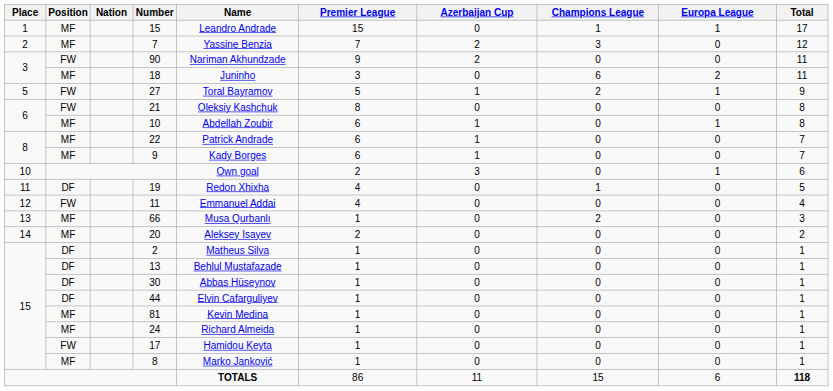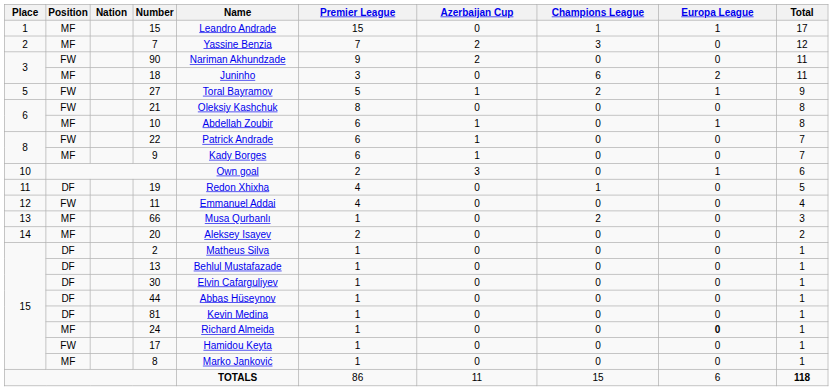22 | Position: MF -> FW
30 | Name: Abbas Hüseynov -> Elvin Cafarguliyev
44 | Name: Elvin Cafarguliyev -> Abbas Hüseynov
81 | Position: MF -> DF
24 | Europa League: normal -> bold
